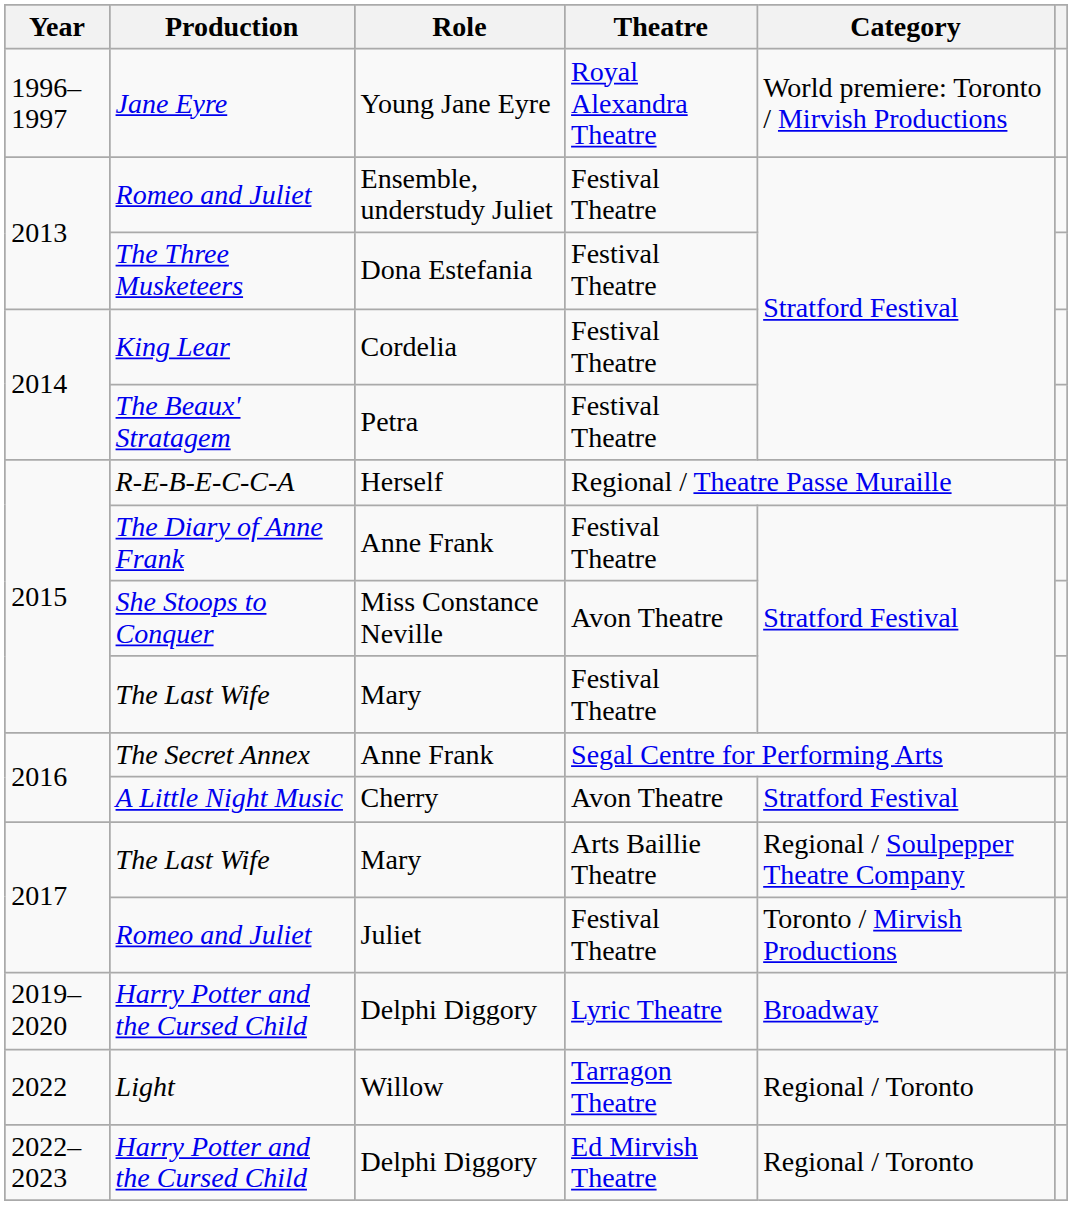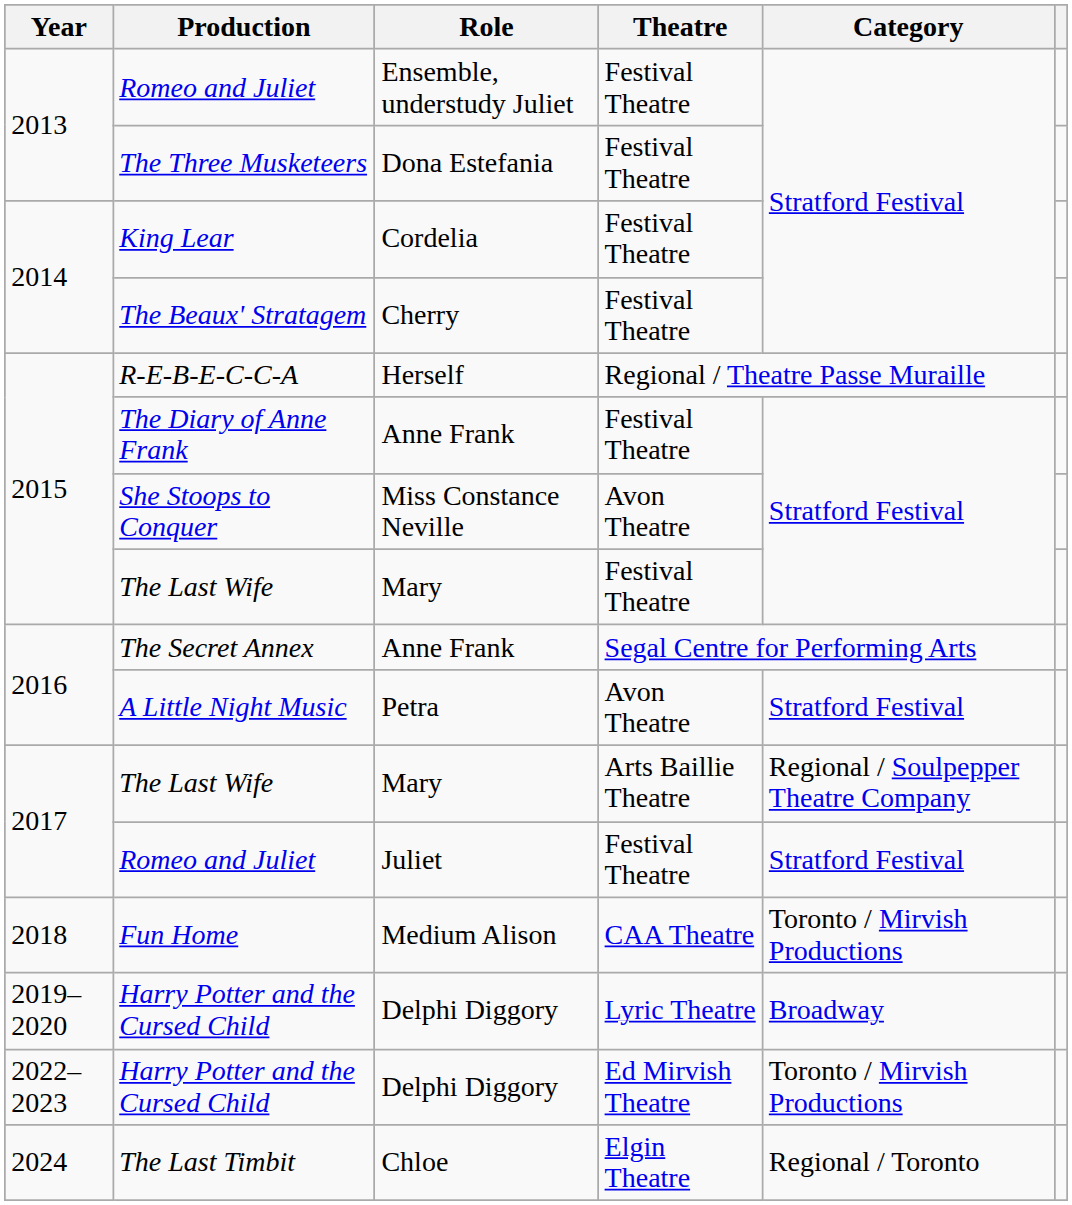- row: 1996–1997 | Jane Eyre | Young Jane Eyre | Royal Alexandra Theatre | World premiere: Toronto / Mirvish Productions
The Beaux' Stratagem | Role: Petra -> Cherry
A Little Night Music | Role: Cherry -> Petra
2017 / Romeo and Juliet | Category: Toronto / Mirvish Productions -> Stratford Festival
+ row: 2018 | Fun Home | Medium Alison | CAA Theatre | Toronto / Mirvish Productions
- row: 2022 | Light | Willow | Tarragon Theatre | Regional / Toronto
2022–2023 / Harry Potter and the Cursed Child | Category: Regional / Toronto -> Toronto / Mirvish Productions
+ row: 2024 | The Last Timbit | Chloe | Elgin Theatre | Regional / Toronto
